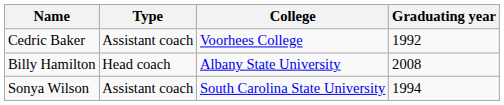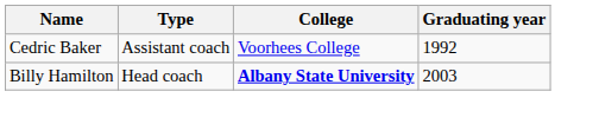Billy Hamilton | College: normal -> bold
Billy Hamilton | Graduating year: 2008 -> 2003
- row: Sonya Wilson | Assistant coach | South Carolina State University | 1994
